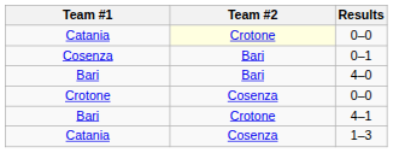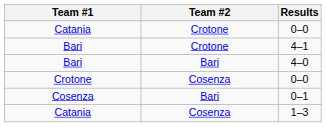Catania / 0–0 | Team #2: lightyellow background -> no background
rows swapped: 0–1 <-> 4–1
